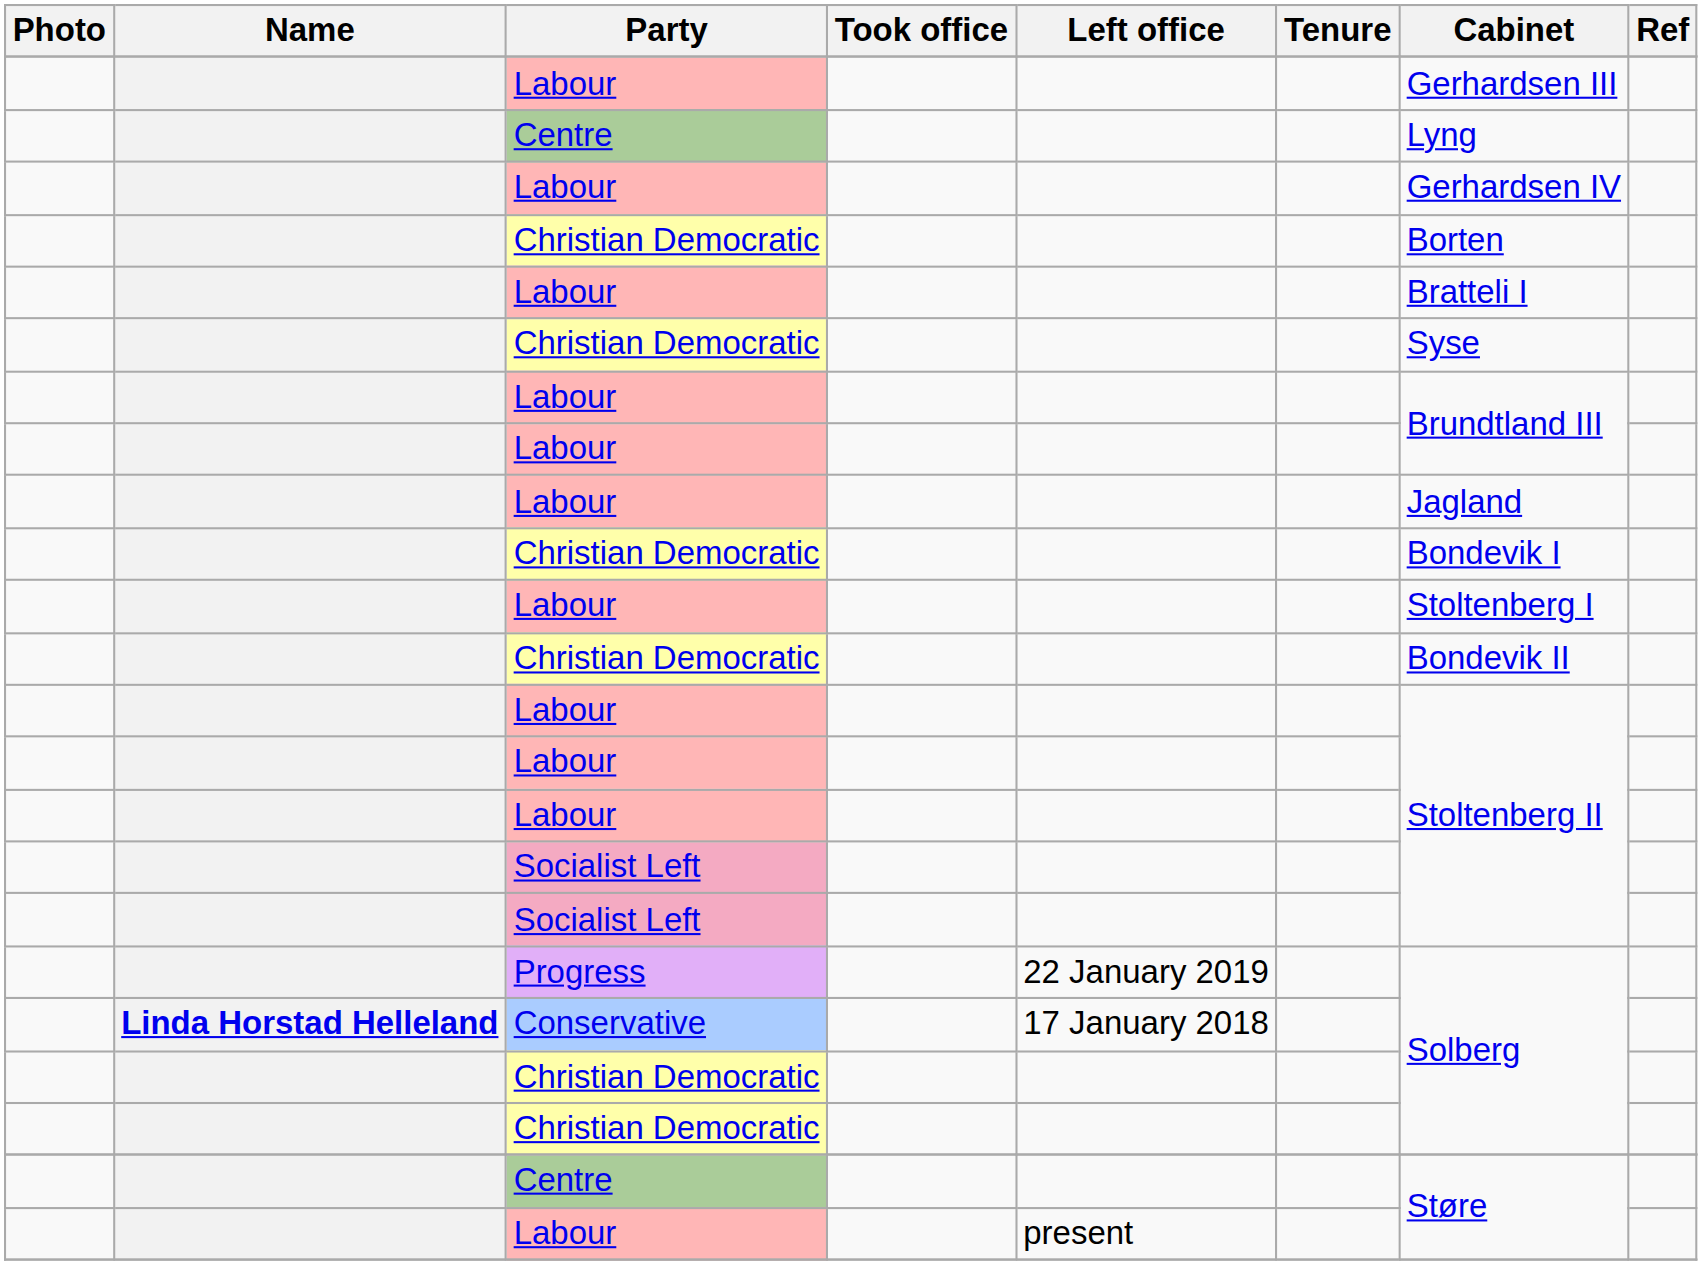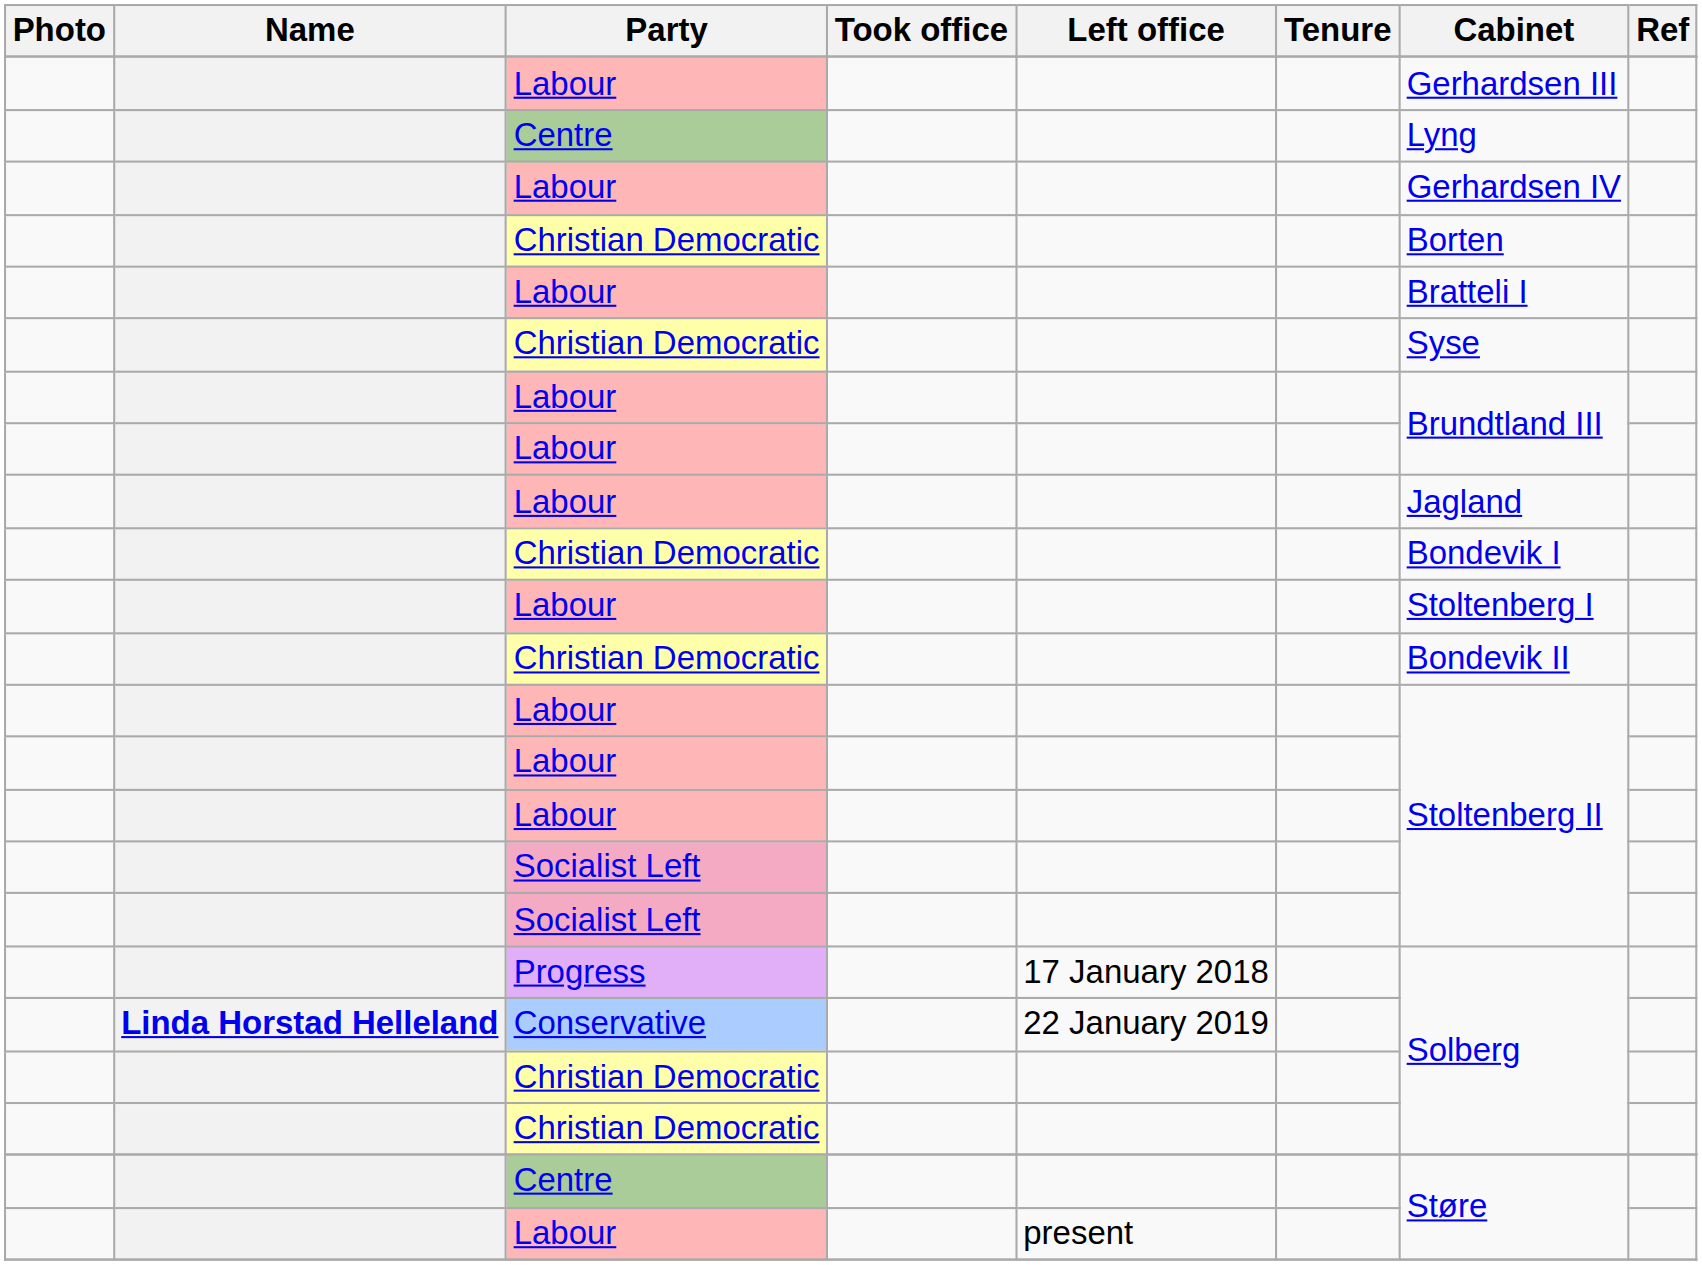Progress | Left office: 22 January 2019 -> 17 January 2018
Conservative | Left office: 17 January 2018 -> 22 January 2019
